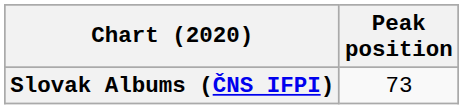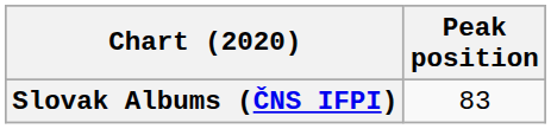Slovak Albums (ČNS IFPI) | Peak position: 73 -> 83
